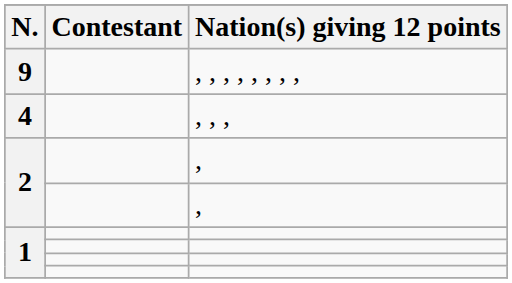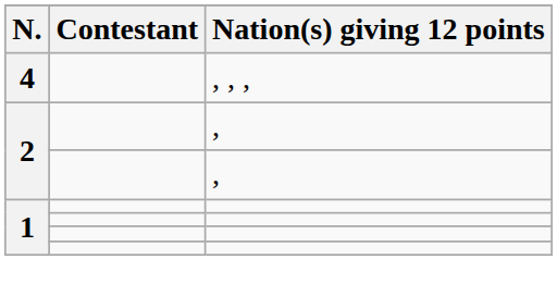- row: 9 | , , , , , , , ,
